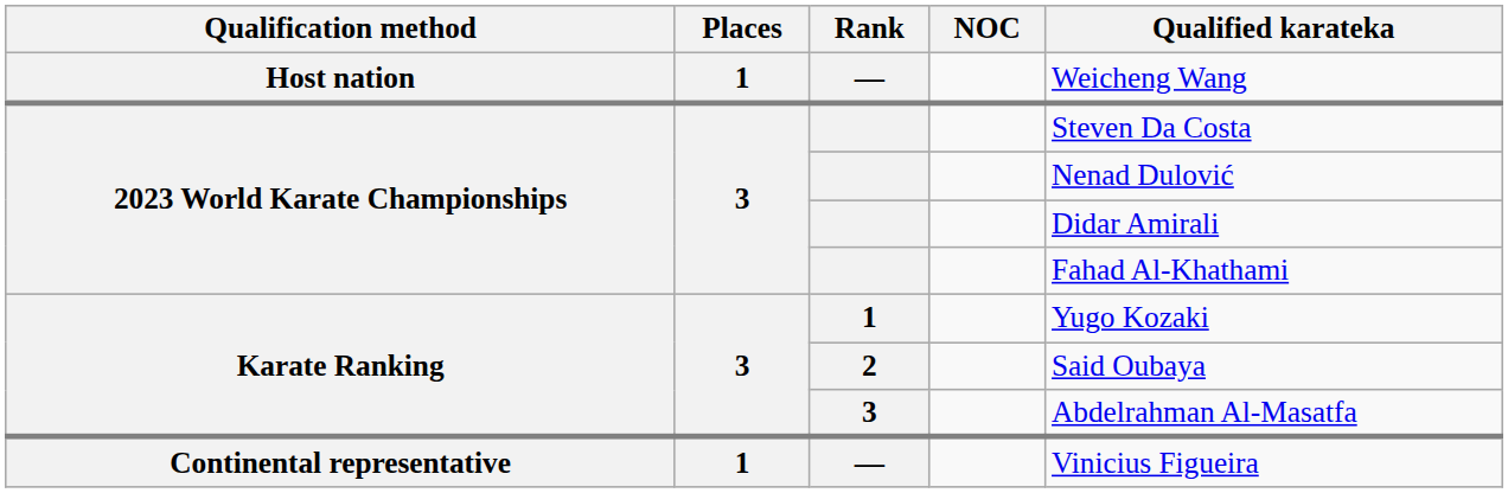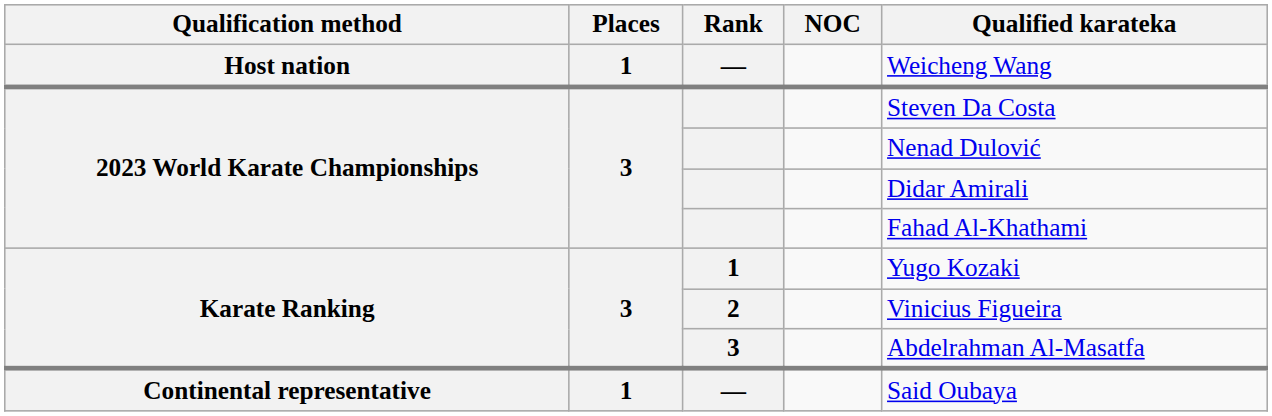2 | Qualified karateka: Said Oubaya -> Vinicius Figueira
Continental representative / — | Qualified karateka: Vinicius Figueira -> Said Oubaya
